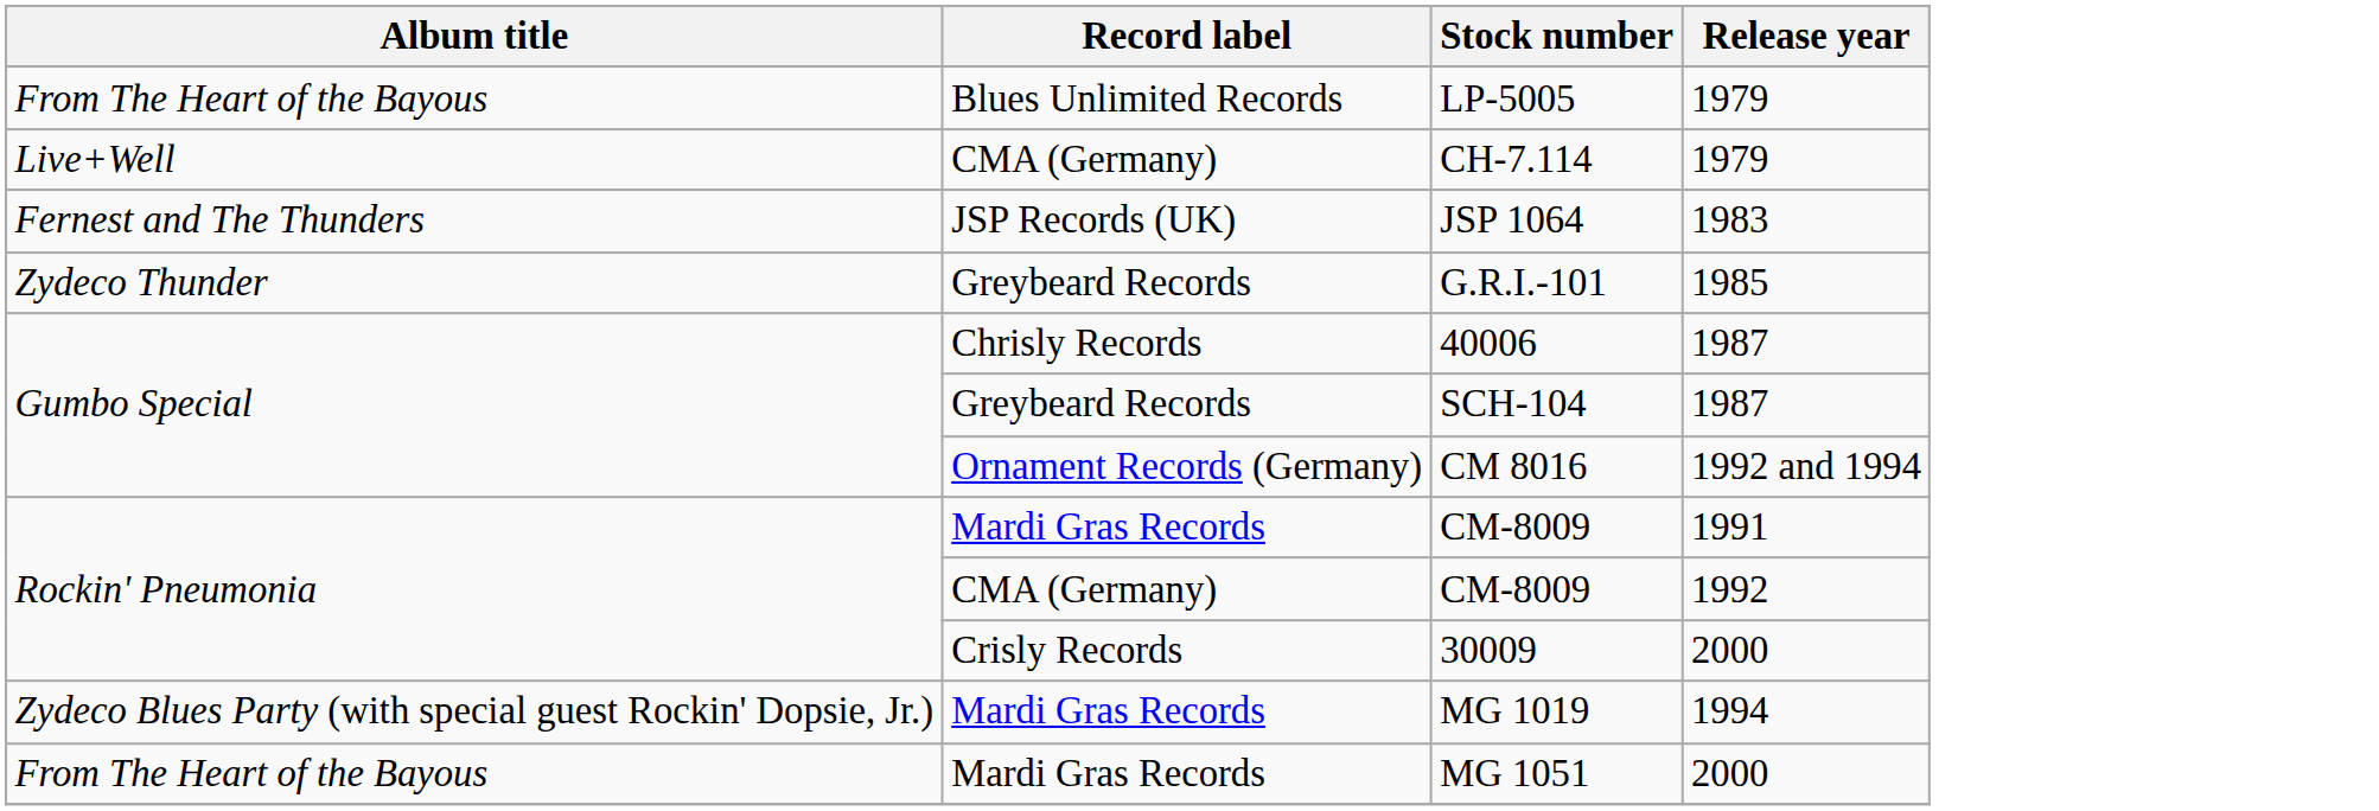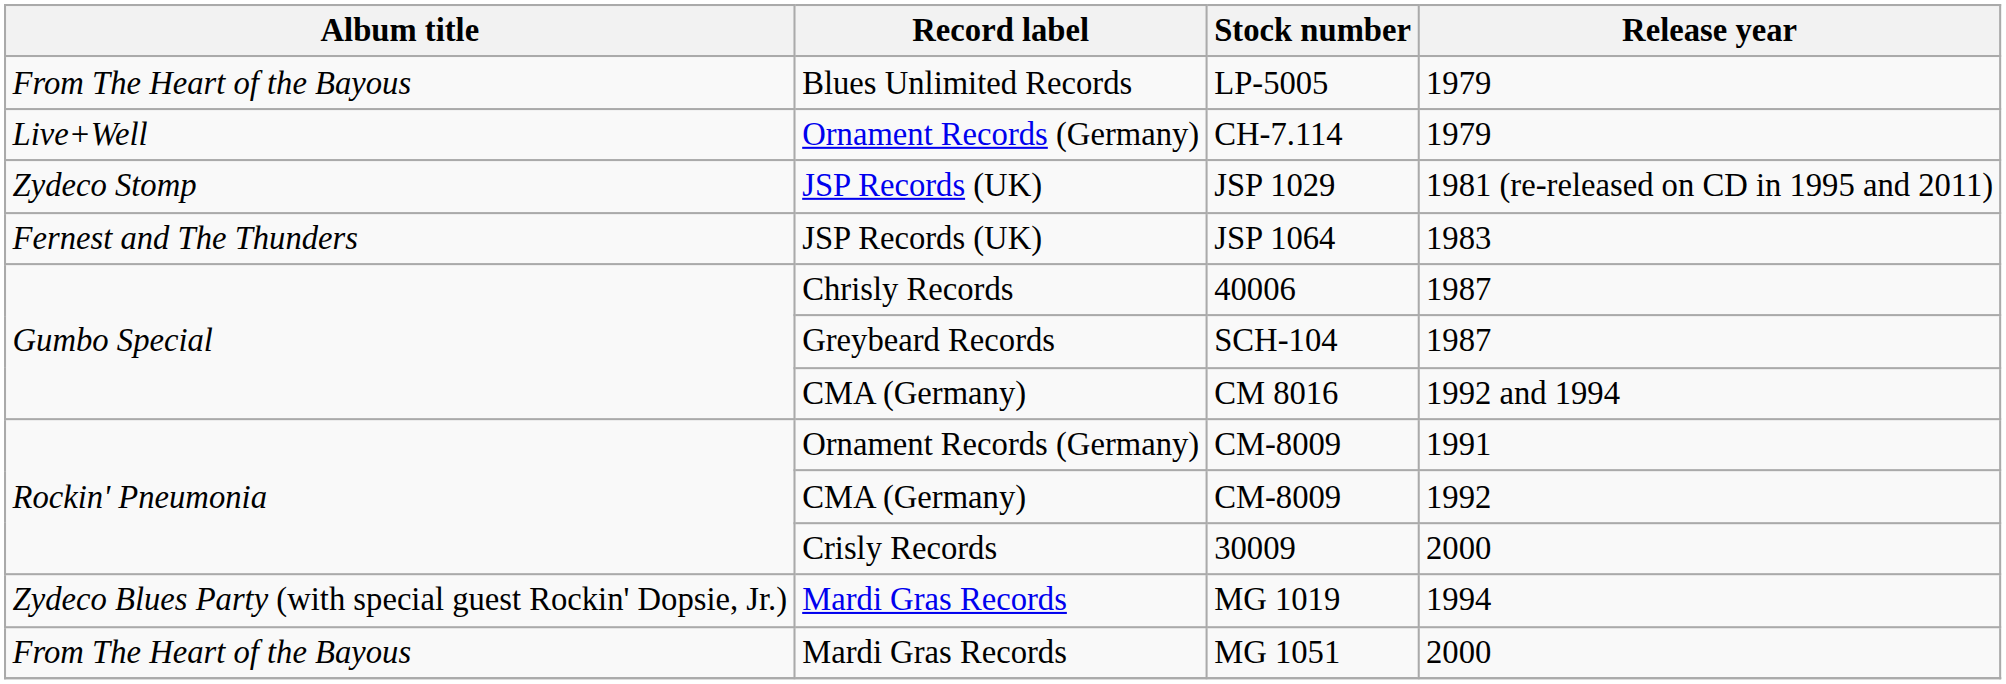CH-7.114 | Record label: CMA (Germany) -> Ornament Records (Germany)
+ row: Zydeco Stomp | JSP Records (UK) | JSP 1029 | 1981 (re-released on CD in 1995 and 2011)
- row: Zydeco Thunder | Greybeard Records | G.R.I.-101 | 1985
CM 8016 | Record label: Ornament Records (Germany) -> CMA (Germany)
CM-8009 / 1991 | Record label: Mardi Gras Records -> Ornament Records (Germany)
